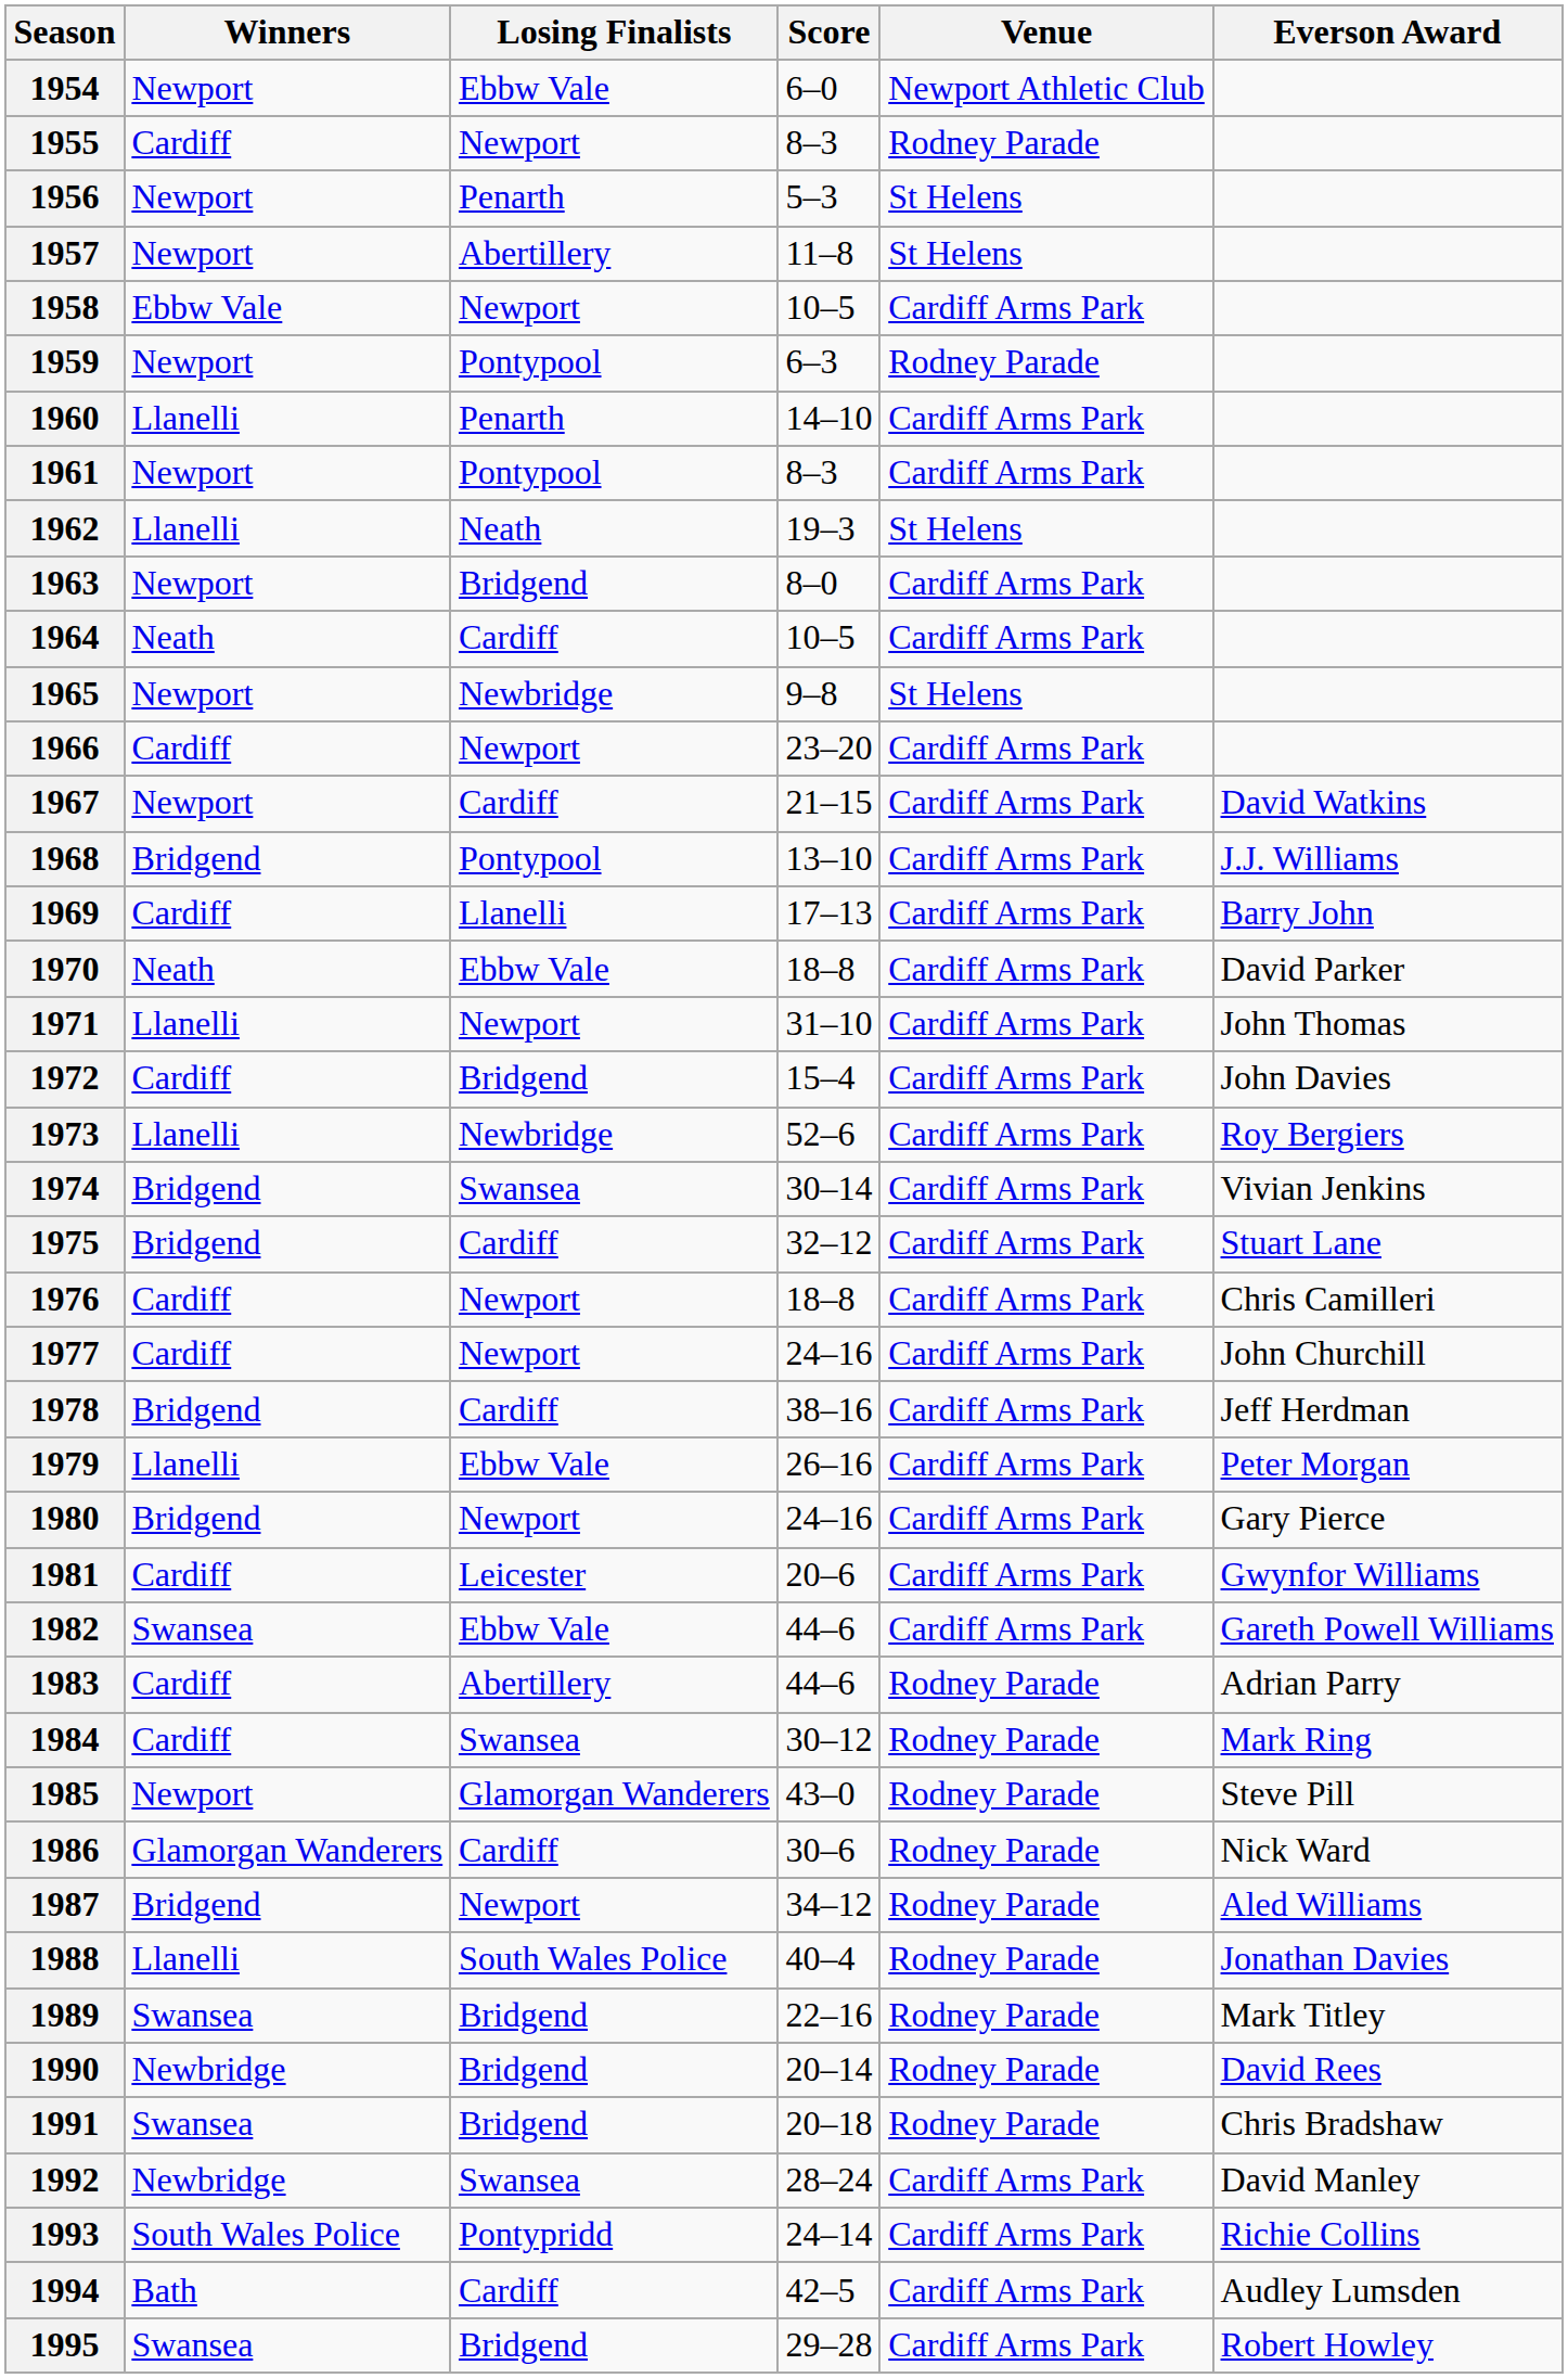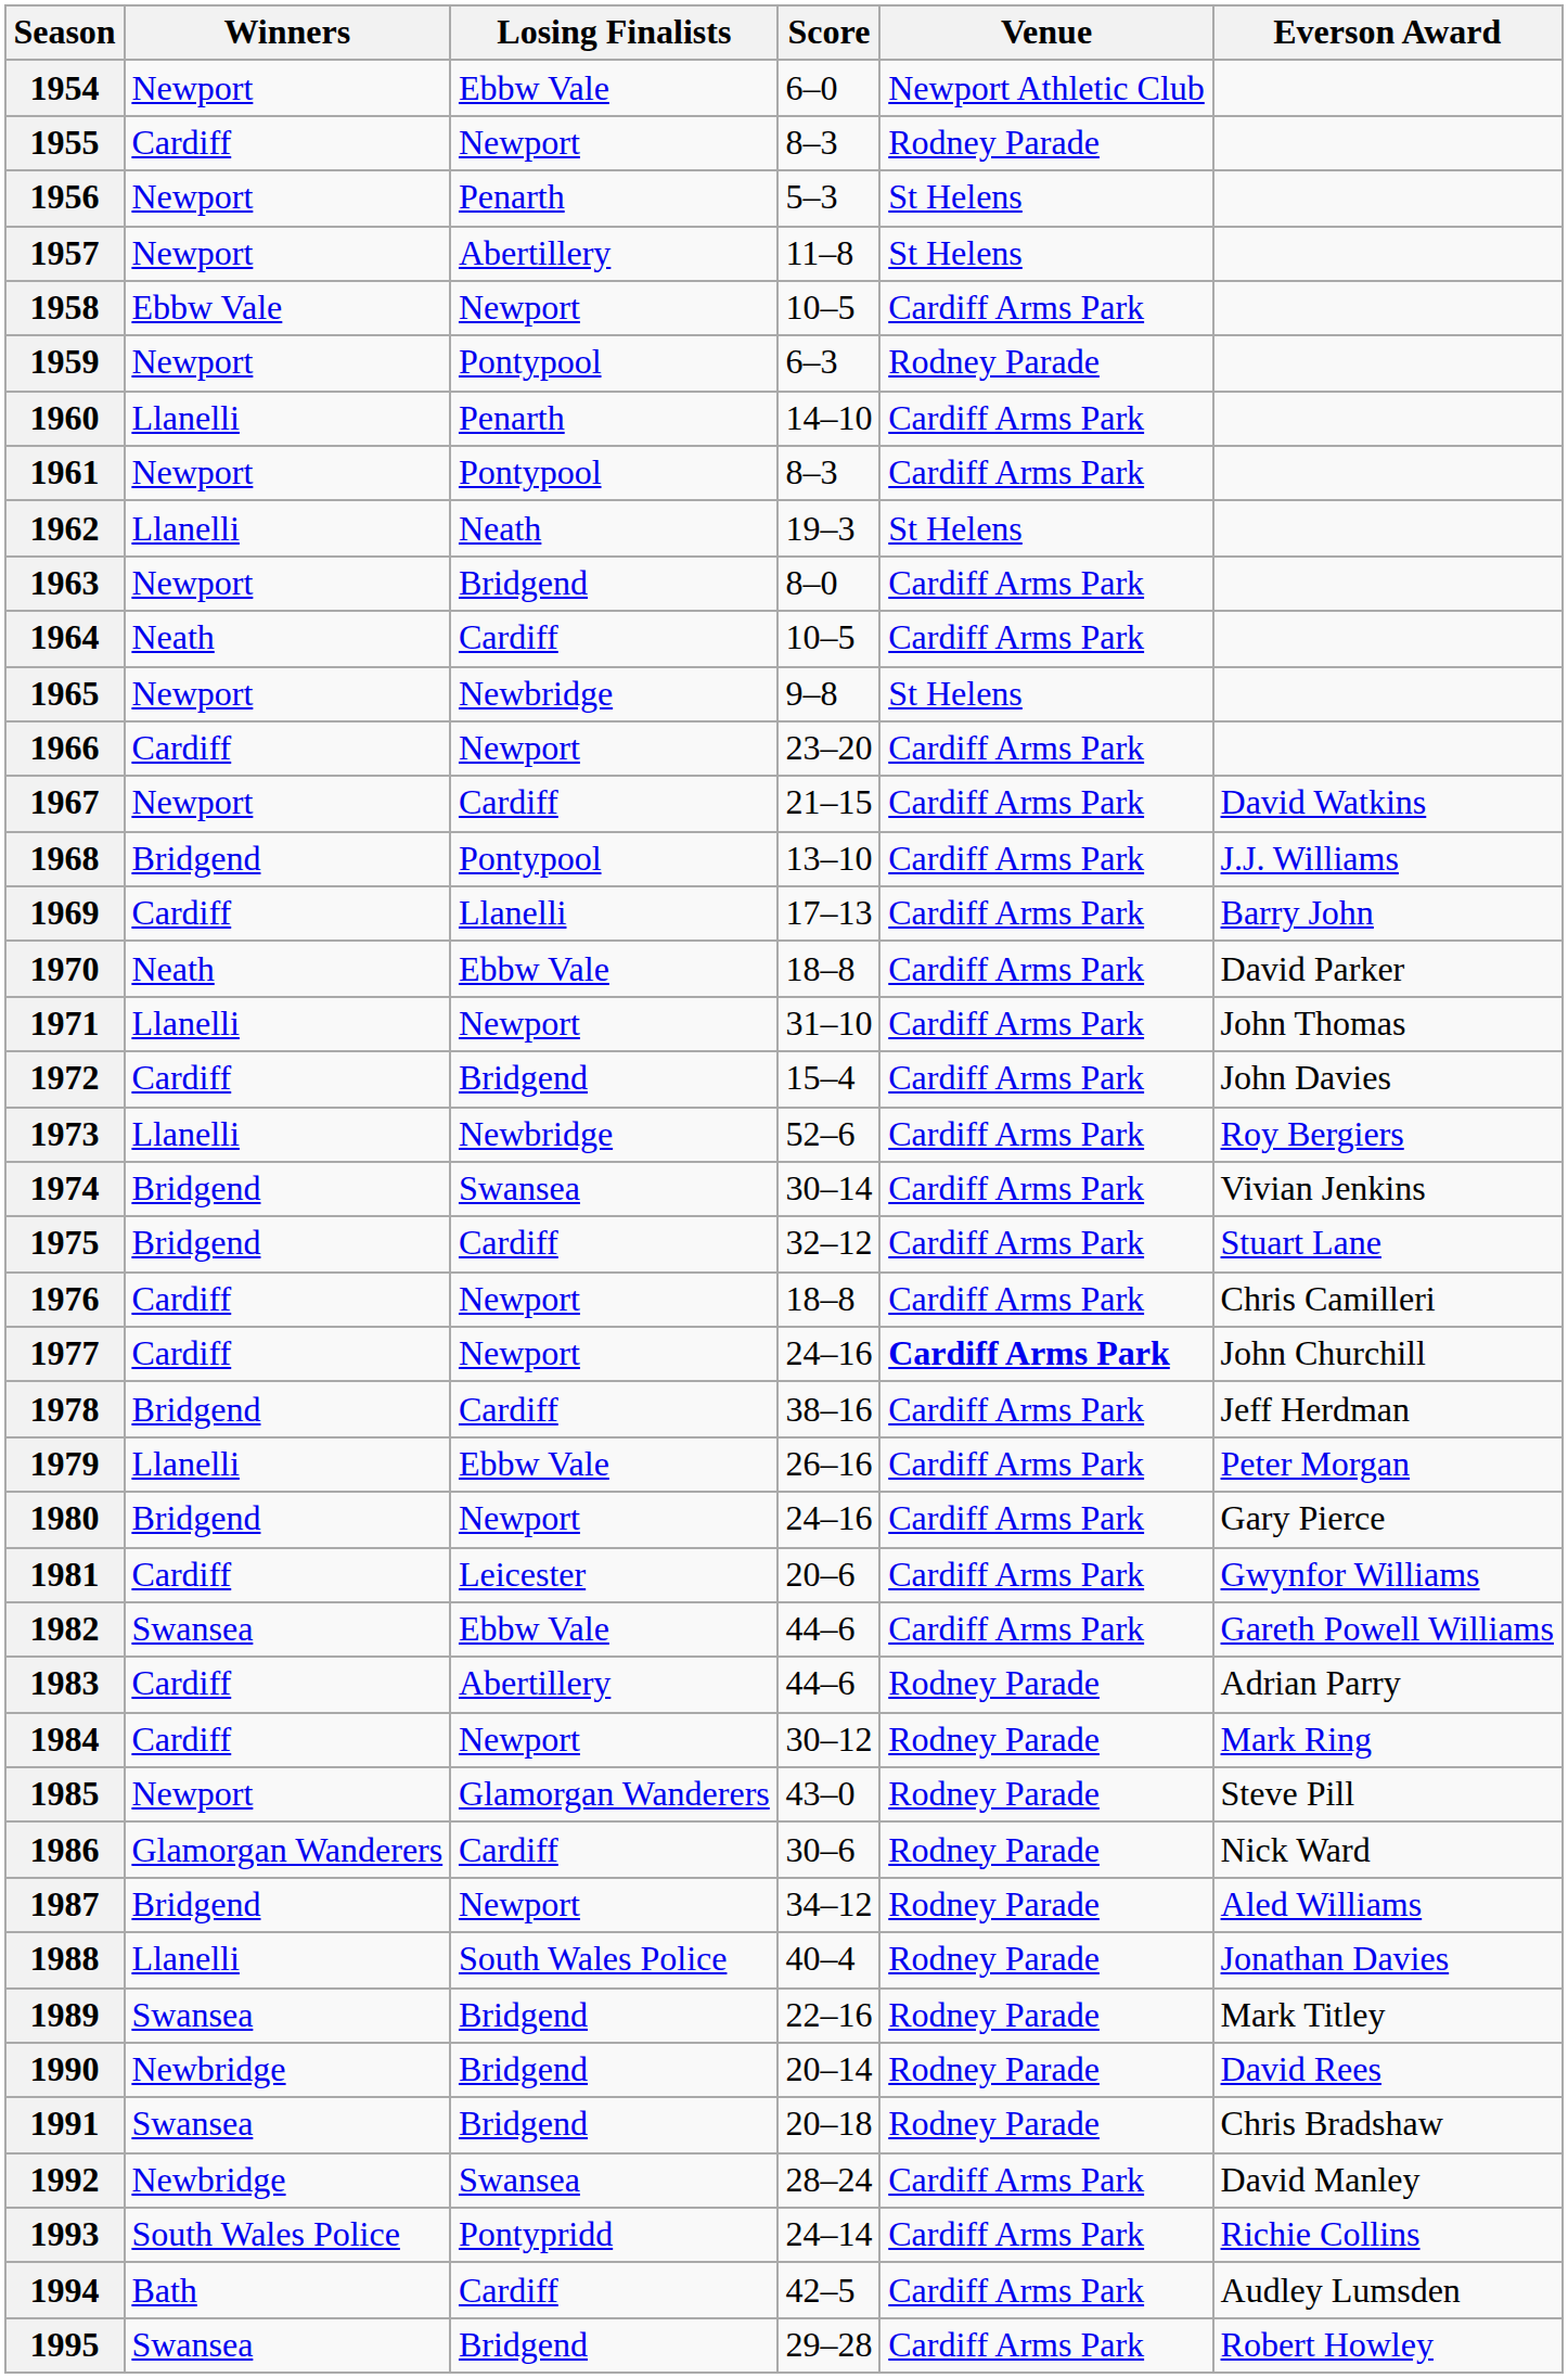1977 | Venue: normal -> bold
1984 | Losing Finalists: Swansea -> Newport
